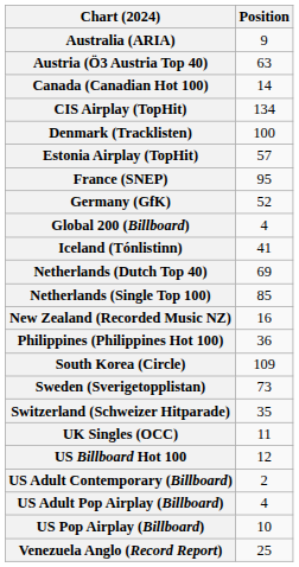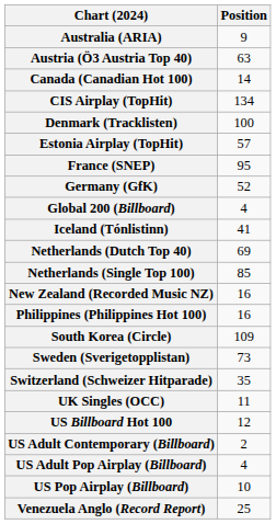Philippines (Philippines Hot 100) | Position: 36 -> 16
